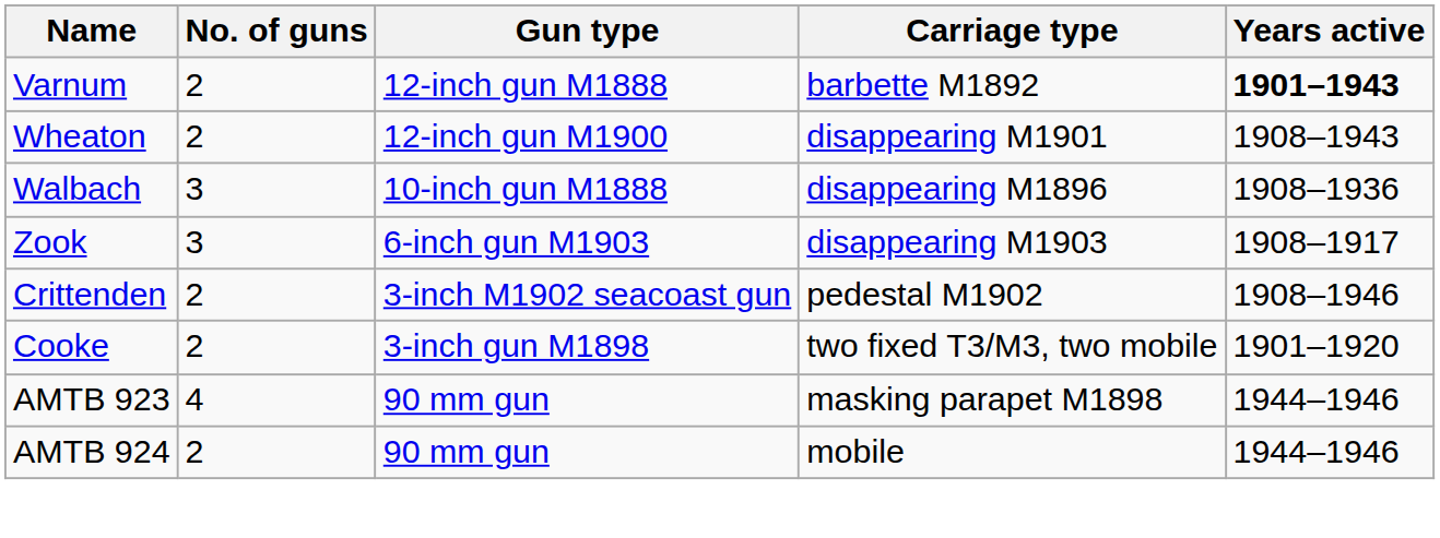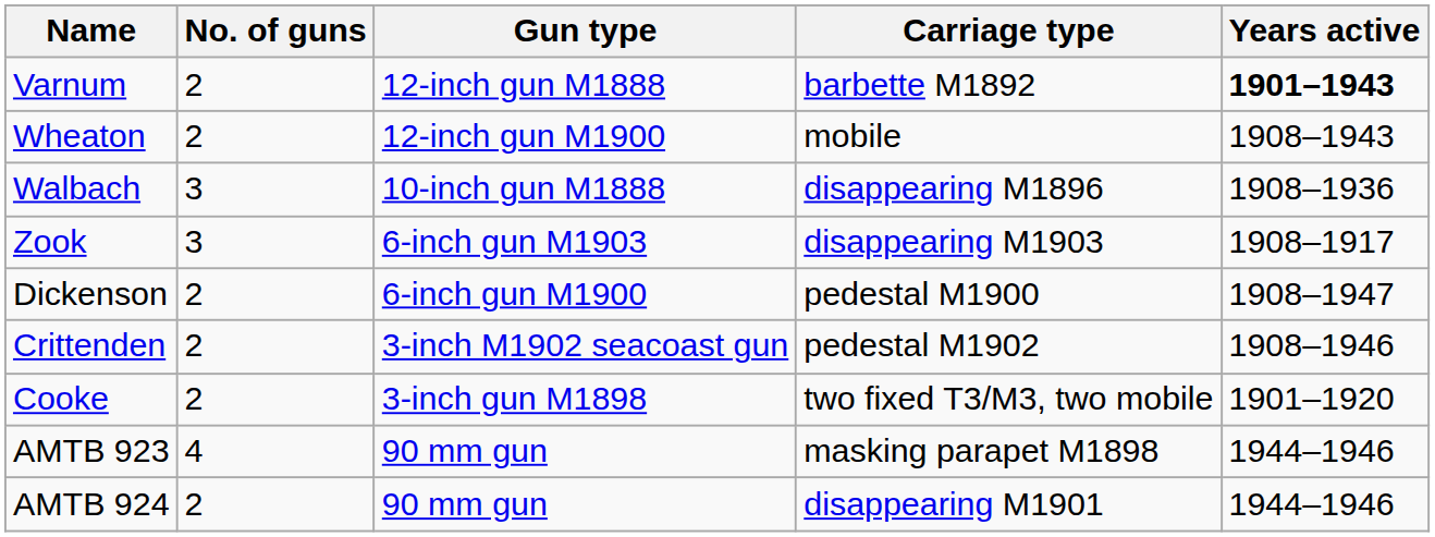Wheaton | Carriage type: disappearing M1901 -> mobile
+ row: Dickenson | 2 | 6-inch gun M1900 | pedestal M1900 | 1908–1947
AMTB 924 | Carriage type: mobile -> disappearing M1901
